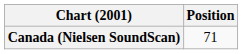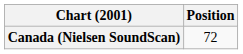Canada (Nielsen SoundScan) | Position: 71 -> 72
